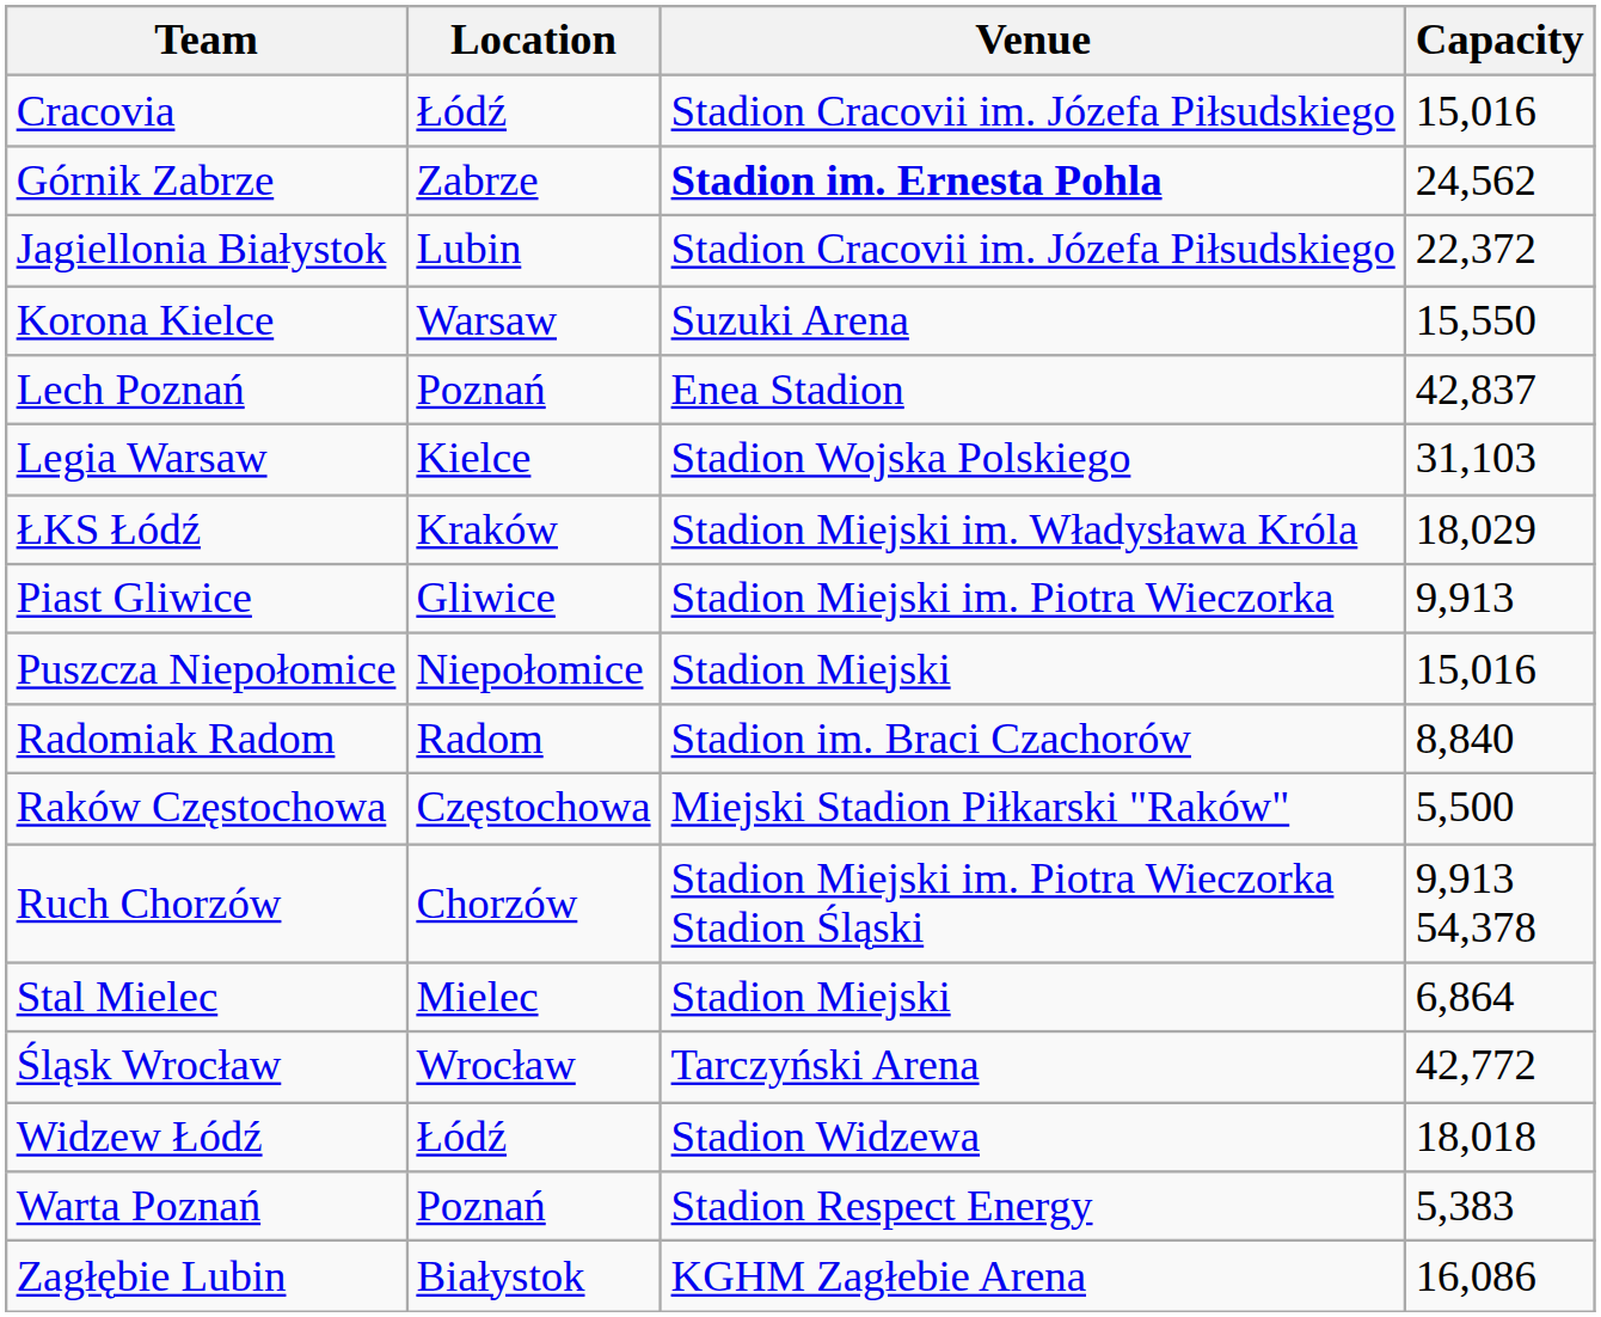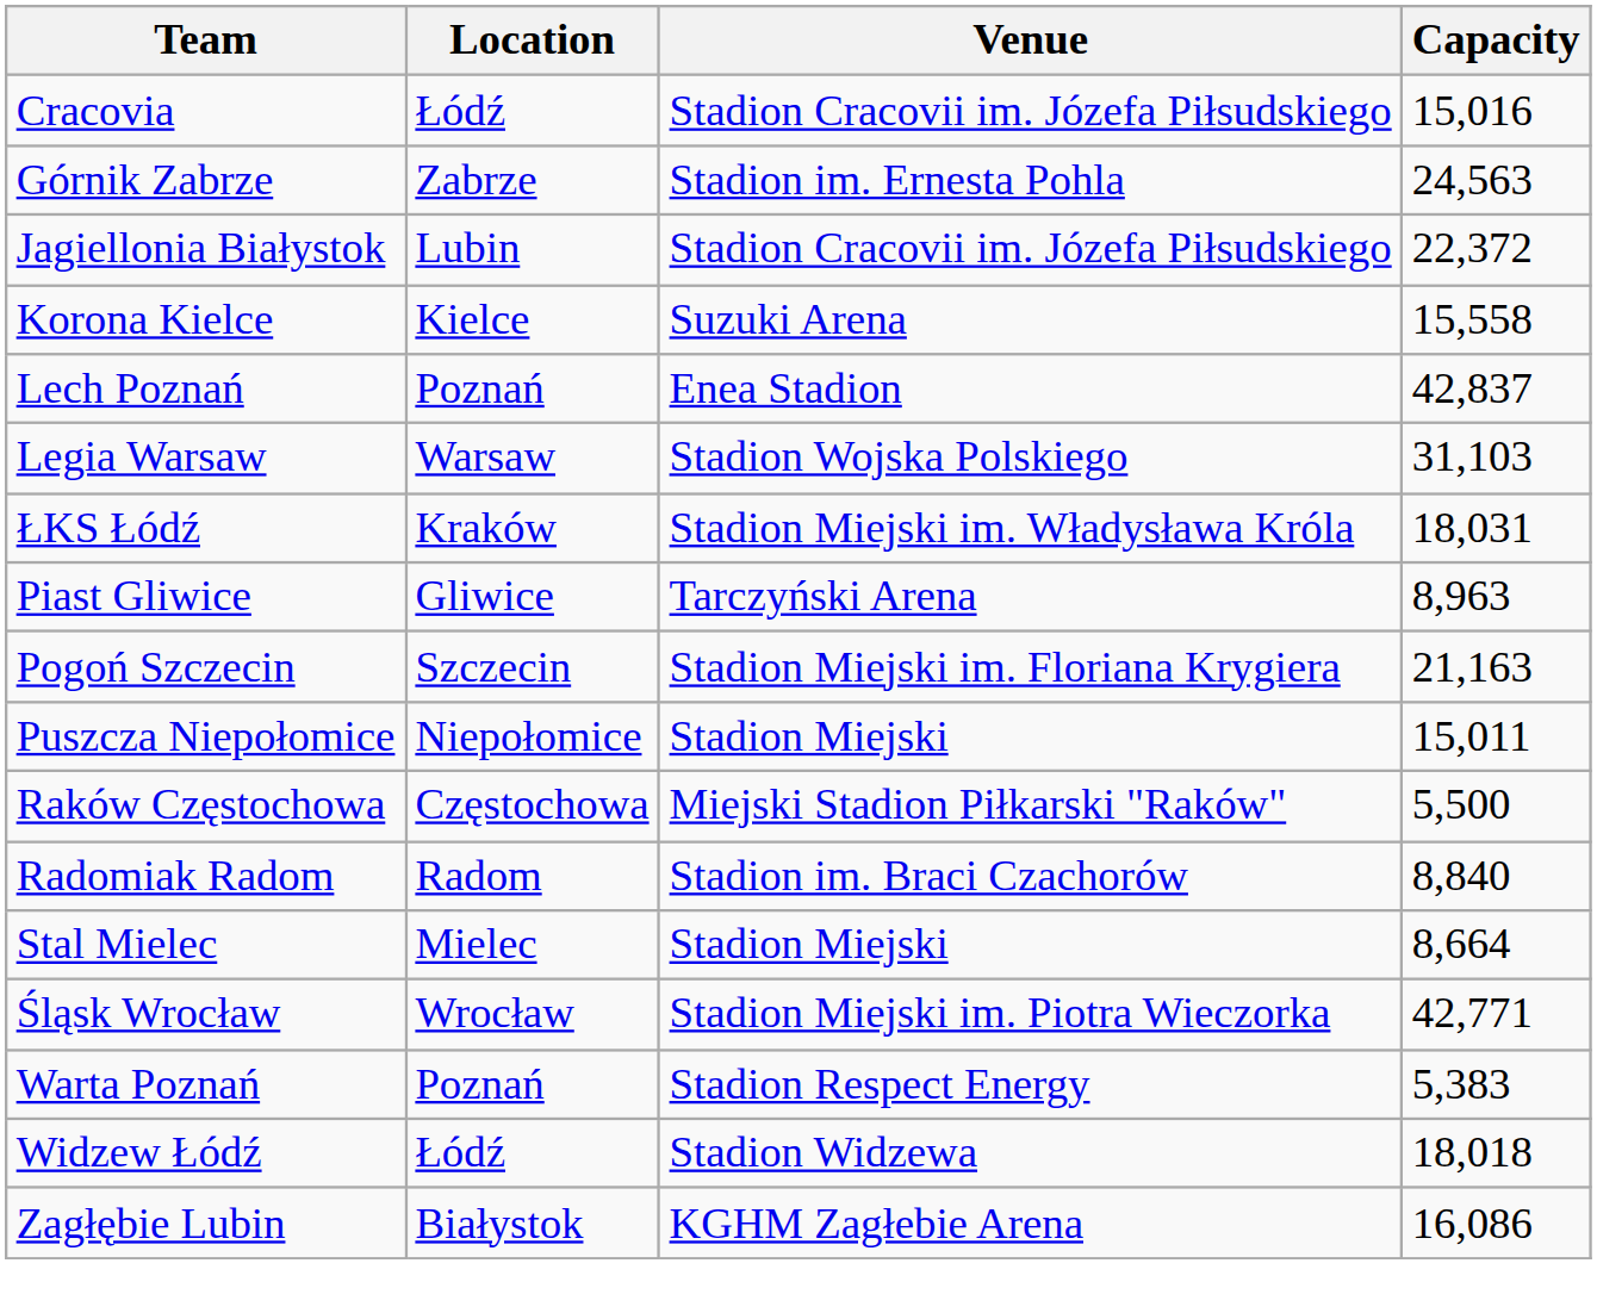Górnik Zabrze | Venue: bold -> normal
Górnik Zabrze | Capacity: 24,562 -> 24,563
Korona Kielce | Location: Warsaw -> Kielce
Korona Kielce | Capacity: 15,550 -> 15,558
Legia Warsaw | Location: Kielce -> Warsaw
ŁKS Łódź | Capacity: 18,029 -> 18,031
Piast Gliwice | Venue: Stadion Miejski im. Piotra Wieczorka -> Tarczyński Arena
Piast Gliwice | Capacity: 9,913 -> 8,963
+ row: Pogoń Szczecin | Szczecin | Stadion Miejski im. Floriana Krygiera | 21,163
Puszcza Niepołomice | Capacity: 15,016 -> 15,011
rows swapped: Radomiak Radom <-> Raków Częstochowa
- row: Ruch Chorzów | Chorzów | Stadion Miejski im. Piotra Wieczorka Stadion Śląski | 9,913 54,378
Stal Mielec | Capacity: 6,864 -> 8,664
Śląsk Wrocław | Venue: Tarczyński Arena -> Stadion Miejski im. Piotra Wieczorka
Śląsk Wrocław | Capacity: 42,772 -> 42,771
rows swapped: Warta Poznań <-> Widzew Łódź
